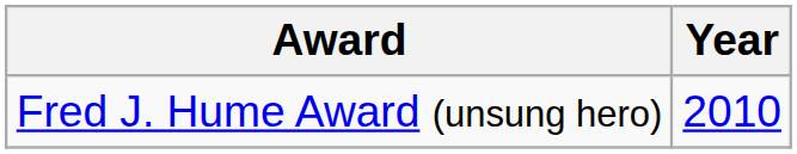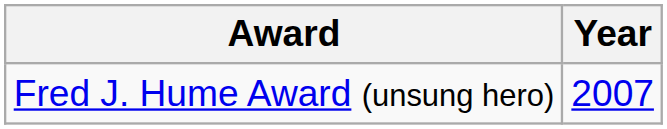Fred J. Hume Award (unsung hero) | Year: 2010 -> 2007
